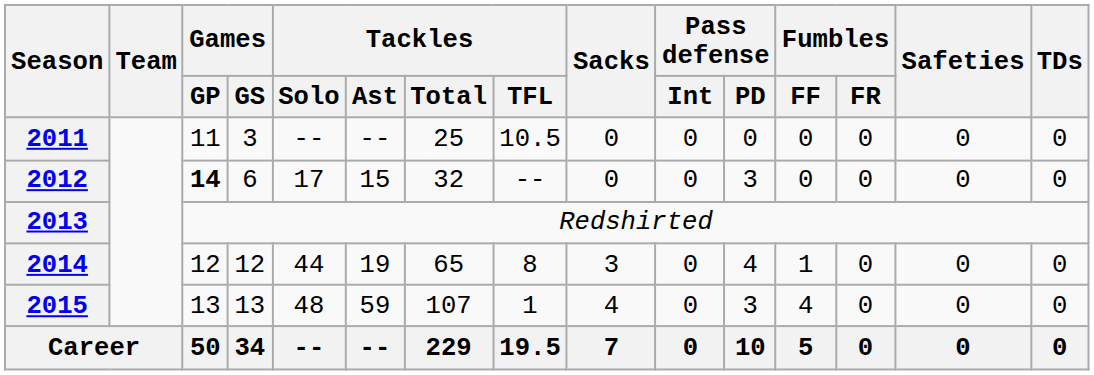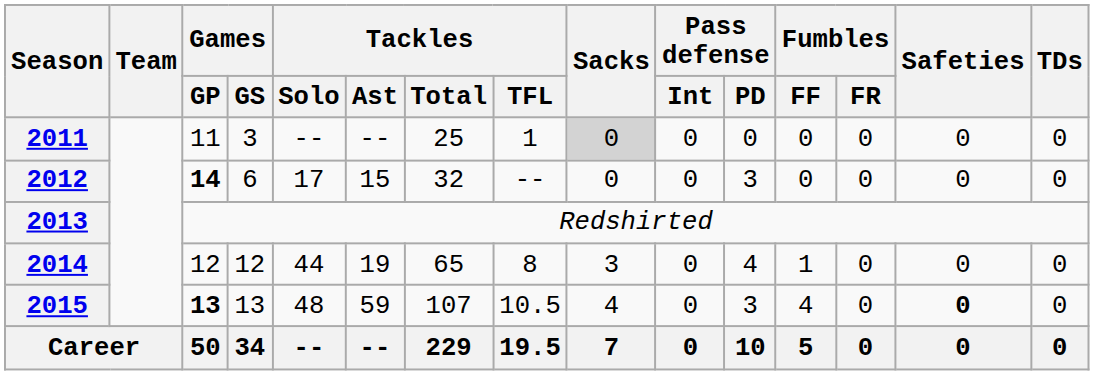2011 | Tackles / TFL: 10.5 -> 1
2011 | Sacks: no background -> lightgrey background
2015 | Games / GP: normal -> bold
2015 | Tackles / TFL: 1 -> 10.5
2015 | Safeties: normal -> bold
